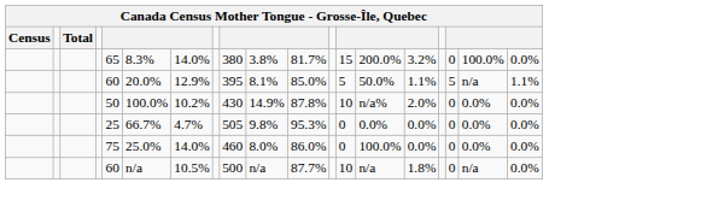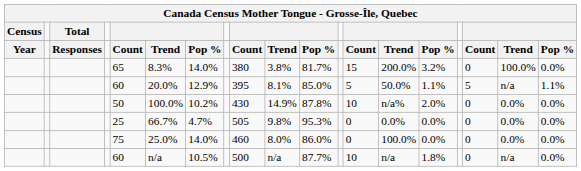+ row: Year | Responses | Count | Trend | Pop % | Count | Trend | Pop % | Count | Trend | Pop % | Count | Trend | Pop %
